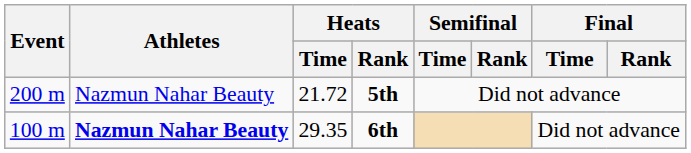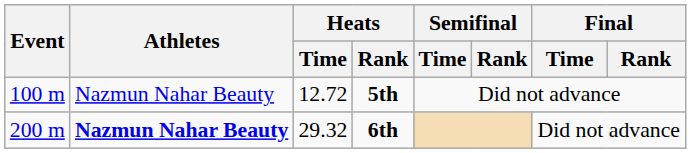5th | Event: 200 m -> 100 m
5th | Heats / Time: 21.72 -> 12.72
6th | Event: 100 m -> 200 m
6th | Heats / Time: 29.35 -> 29.32
